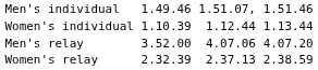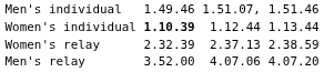Women's individual | column 3: normal -> bold
rows swapped: Men's relay <-> Women's relay
